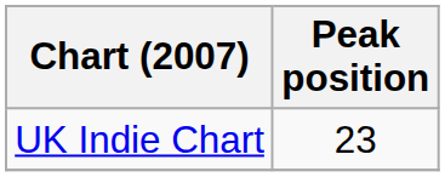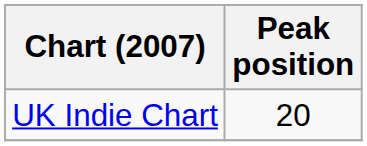UK Indie Chart | Peak position: 23 -> 20
